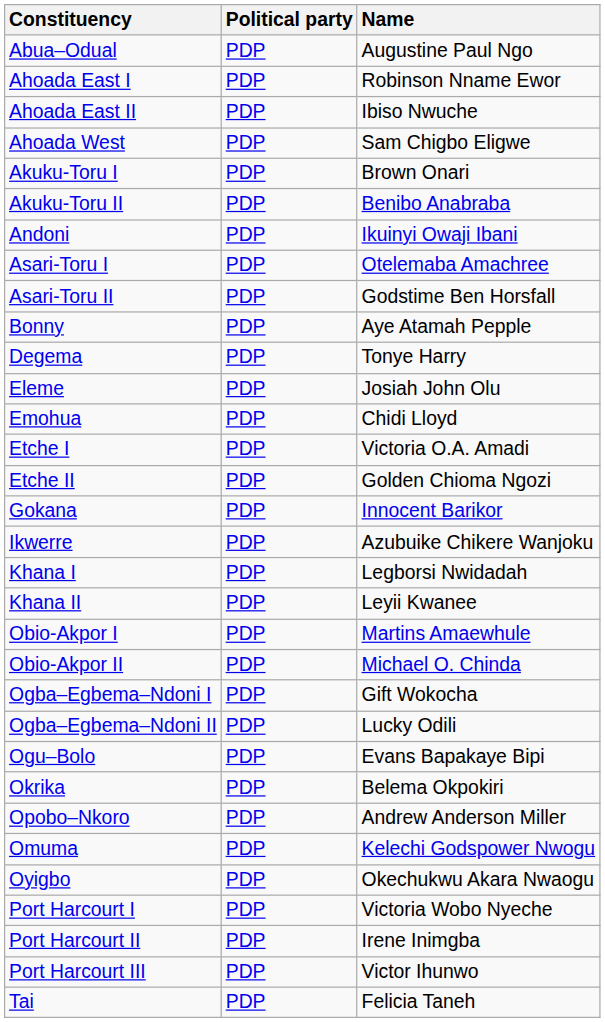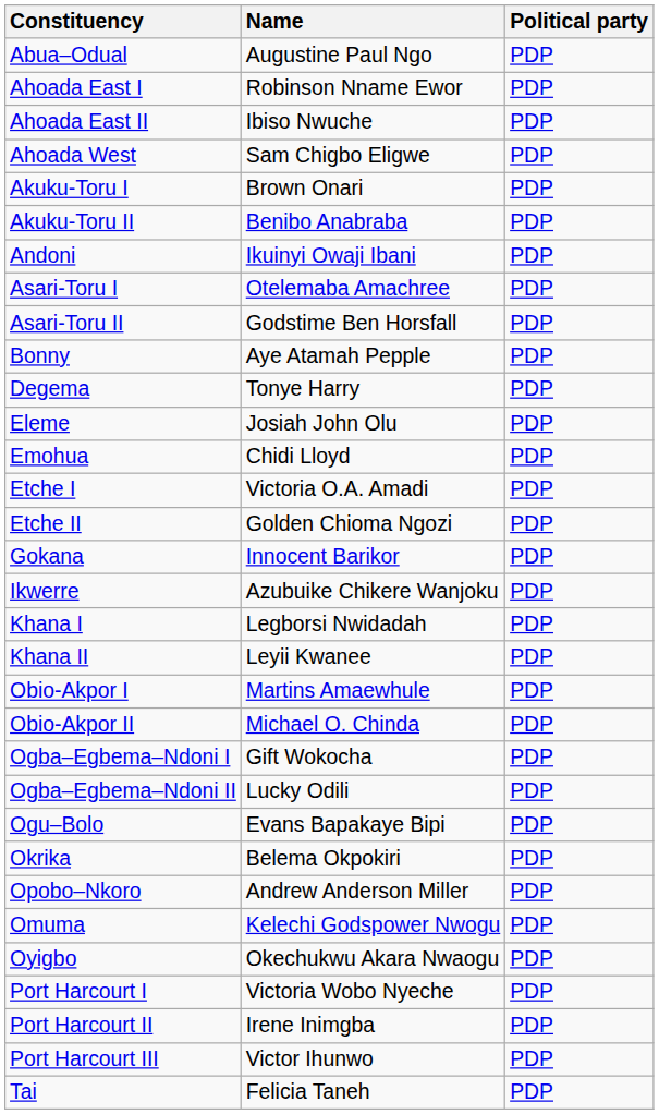columns swapped: Name <-> Political party
